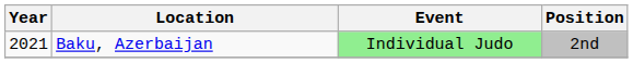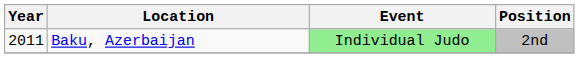Baku, Azerbaijan | Year: 2021 -> 2011
